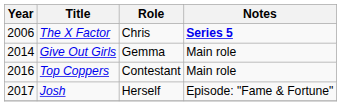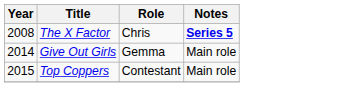The X Factor | Year: 2006 -> 2008
Top Coppers | Year: 2016 -> 2015
- row: 2017 | Josh | Herself | Episode: "Fame & Fortune"
